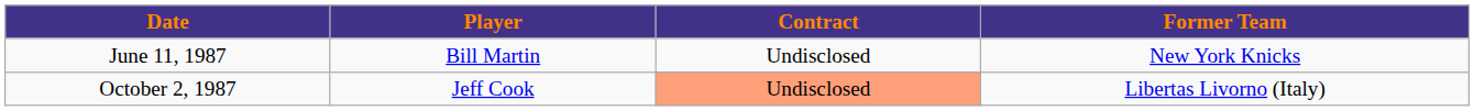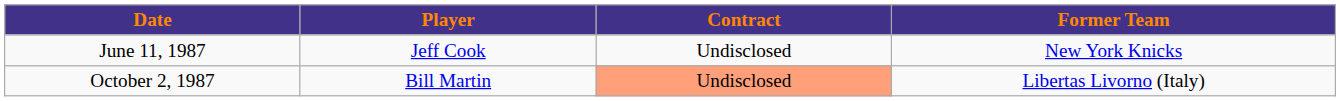June 11, 1987 | Player: Bill Martin -> Jeff Cook
October 2, 1987 | Player: Jeff Cook -> Bill Martin
